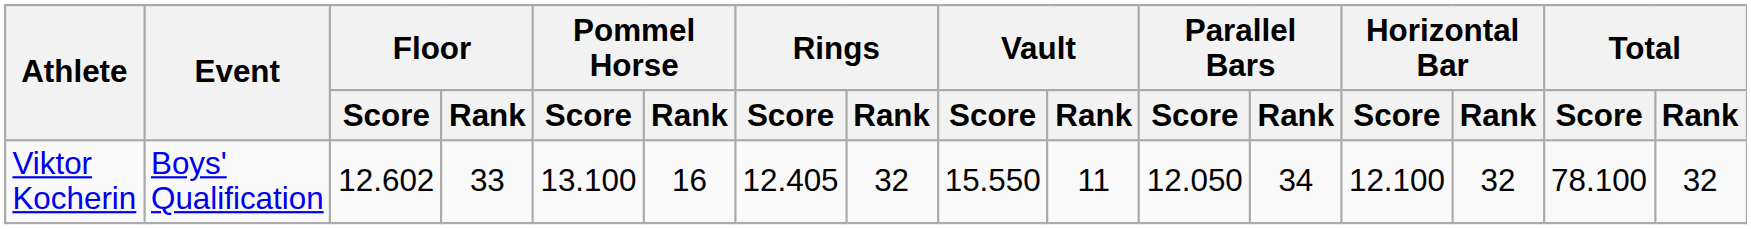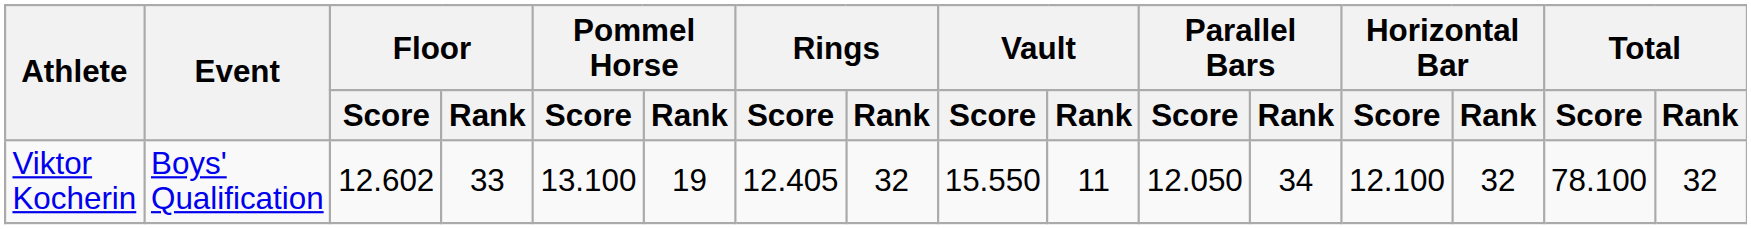Viktor Kocherin | Pommel Horse / Rank: 16 -> 19
